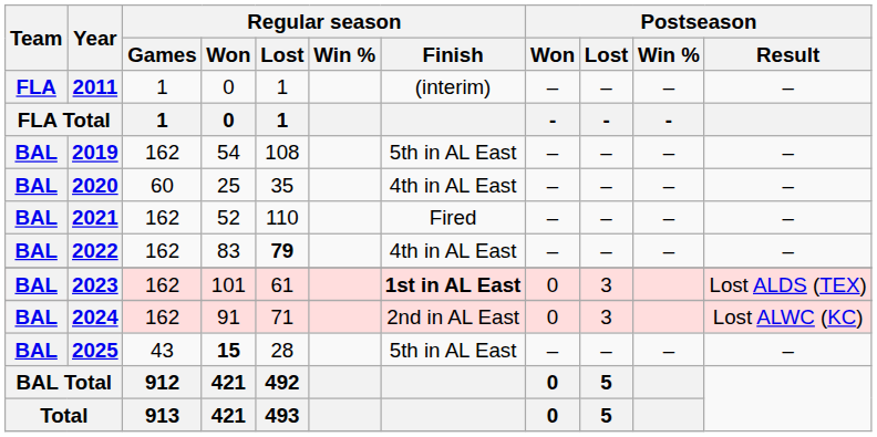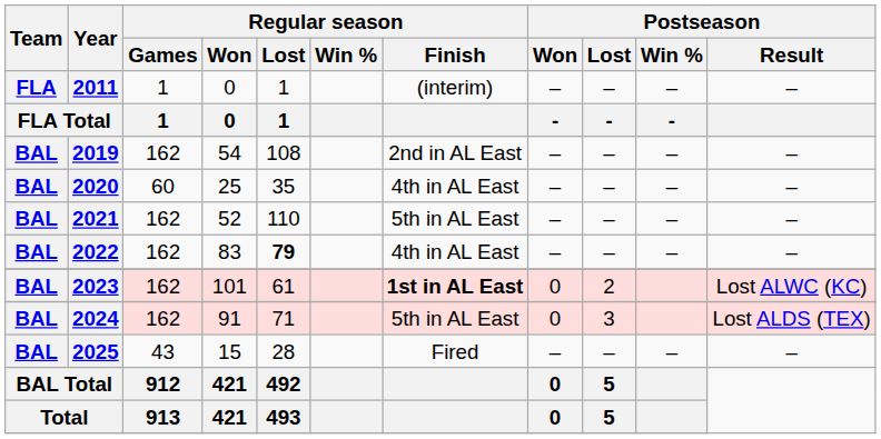2019 | Regular season / Finish: 5th in AL East -> 2nd in AL East
2021 | Regular season / Finish: Fired -> 5th in AL East
2023 | Postseason / Lost: 3 -> 2
2023 | Postseason / Result: Lost ALDS (TEX) -> Lost ALWC (KC)
2024 | Regular season / Finish: 2nd in AL East -> 5th in AL East
2024 | Postseason / Result: Lost ALWC (KC) -> Lost ALDS (TEX)
2025 | Regular season / Won: bold -> normal
2025 | Regular season / Finish: 5th in AL East -> Fired
